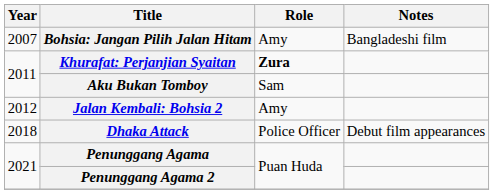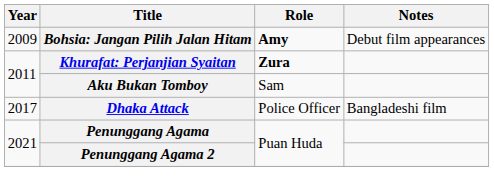Bohsia: Jangan Pilih Jalan Hitam | Year: 2007 -> 2009
Bohsia: Jangan Pilih Jalan Hitam | Role: normal -> bold
Bohsia: Jangan Pilih Jalan Hitam | Notes: Bangladeshi film -> Debut film appearances
- row: 2012 | Jalan Kembali: Bohsia 2 | Amy
Dhaka Attack | Year: 2018 -> 2017
Dhaka Attack | Notes: Debut film appearances -> Bangladeshi film
